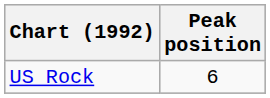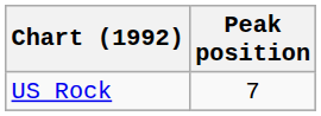US Rock | Peak position: 6 -> 7
